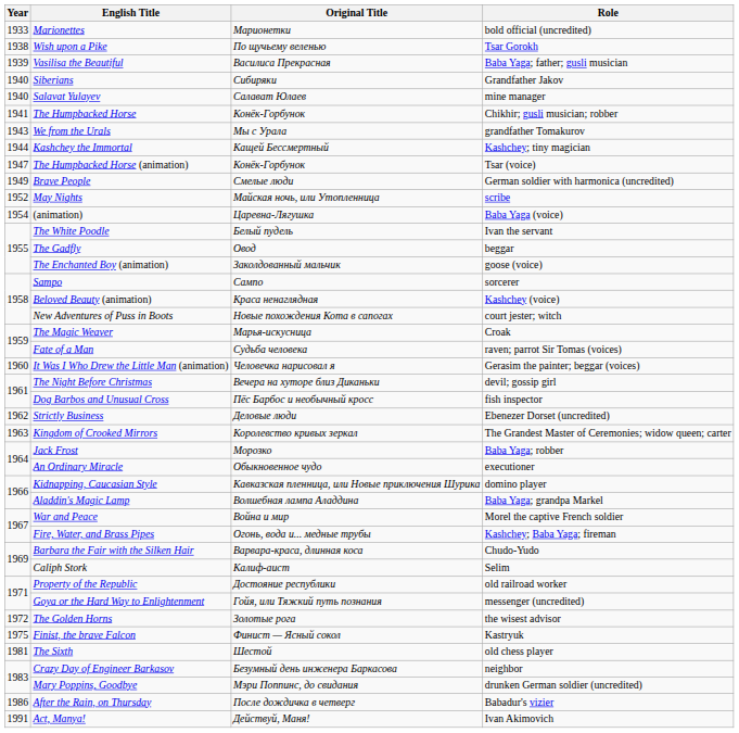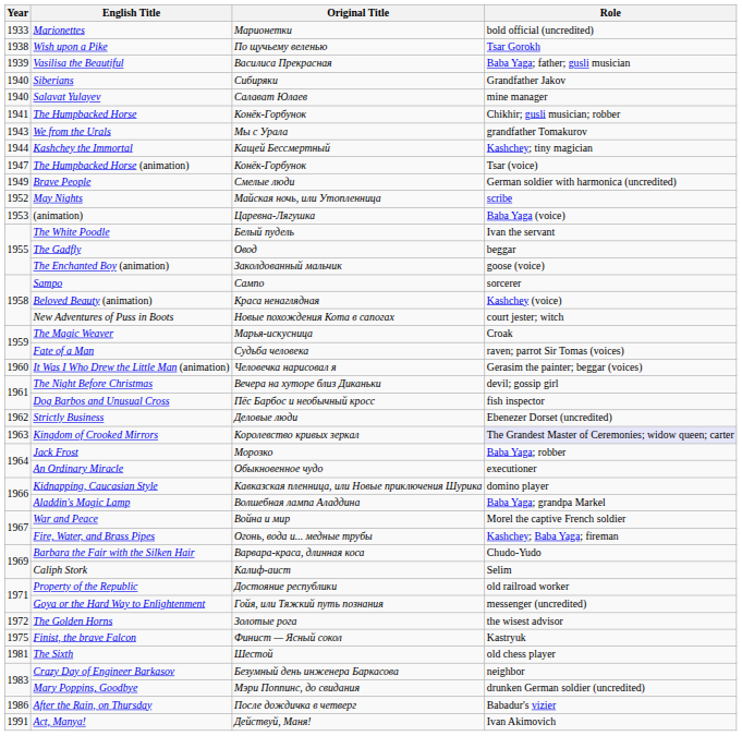(animation) | Year: 1954 -> 1953
Kingdom of Crooked Mirrors | Role: no background -> lavender background
